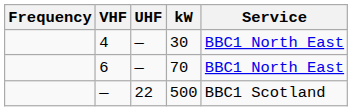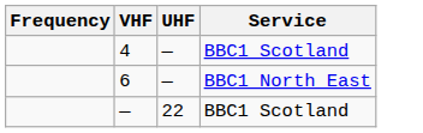- column: kW | 30 | 70 | 500
4 | Service: BBC1 North East -> BBC1 Scotland
